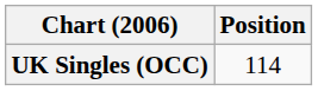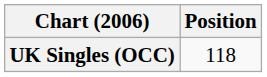UK Singles (OCC) | Position: 114 -> 118
